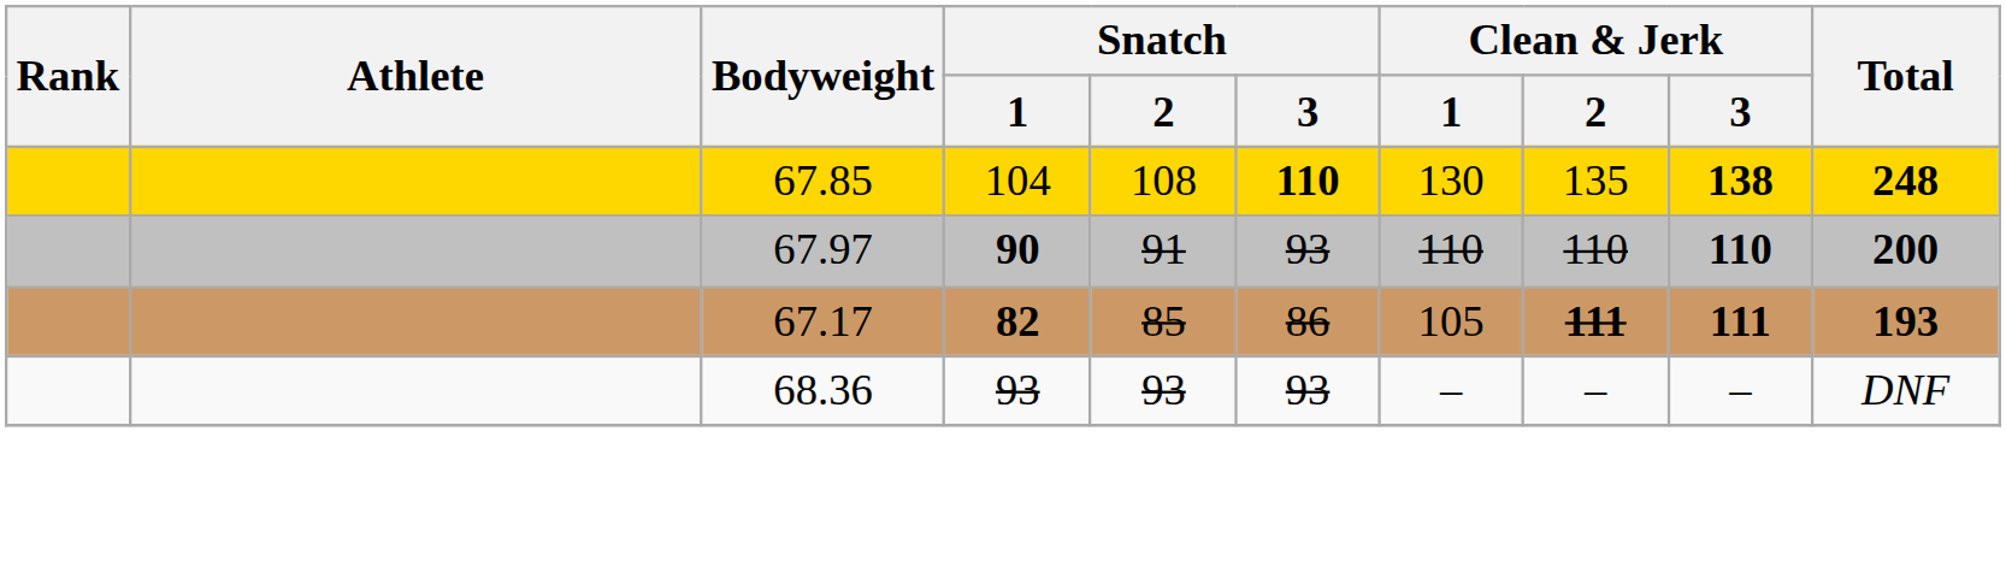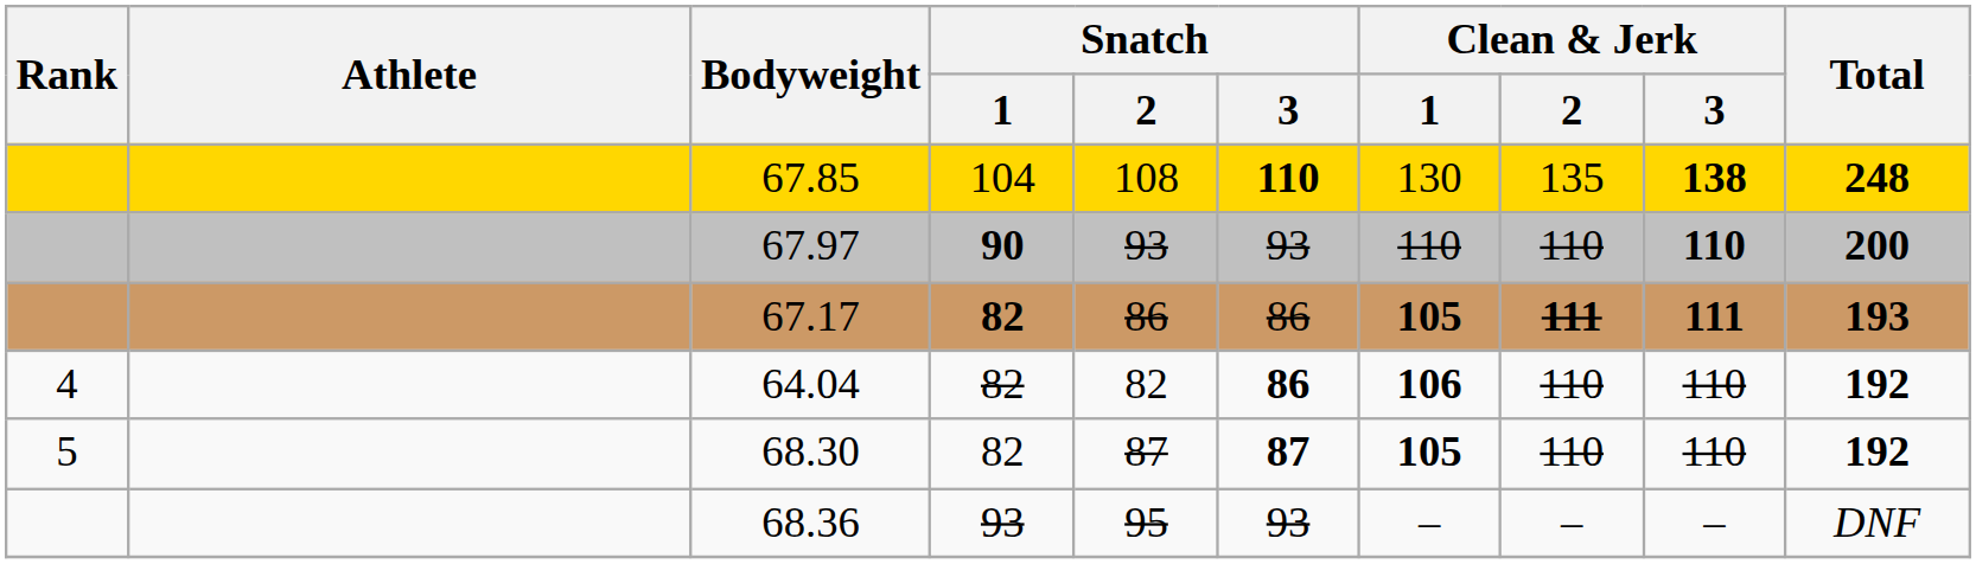67.97 | Snatch / 2: 91 -> 93
67.17 | Snatch / 2: 85 -> 86
67.17 | Clean & Jerk / 1: normal -> bold
+ row: 4 | 64.04 | 82 | 82 | 86 | 106 | 110 | 110 | 192
+ row: 5 | 68.30 | 82 | 87 | 87 | 105 | 110 | 110 | 192
68.36 | Snatch / 2: 93 -> 95
